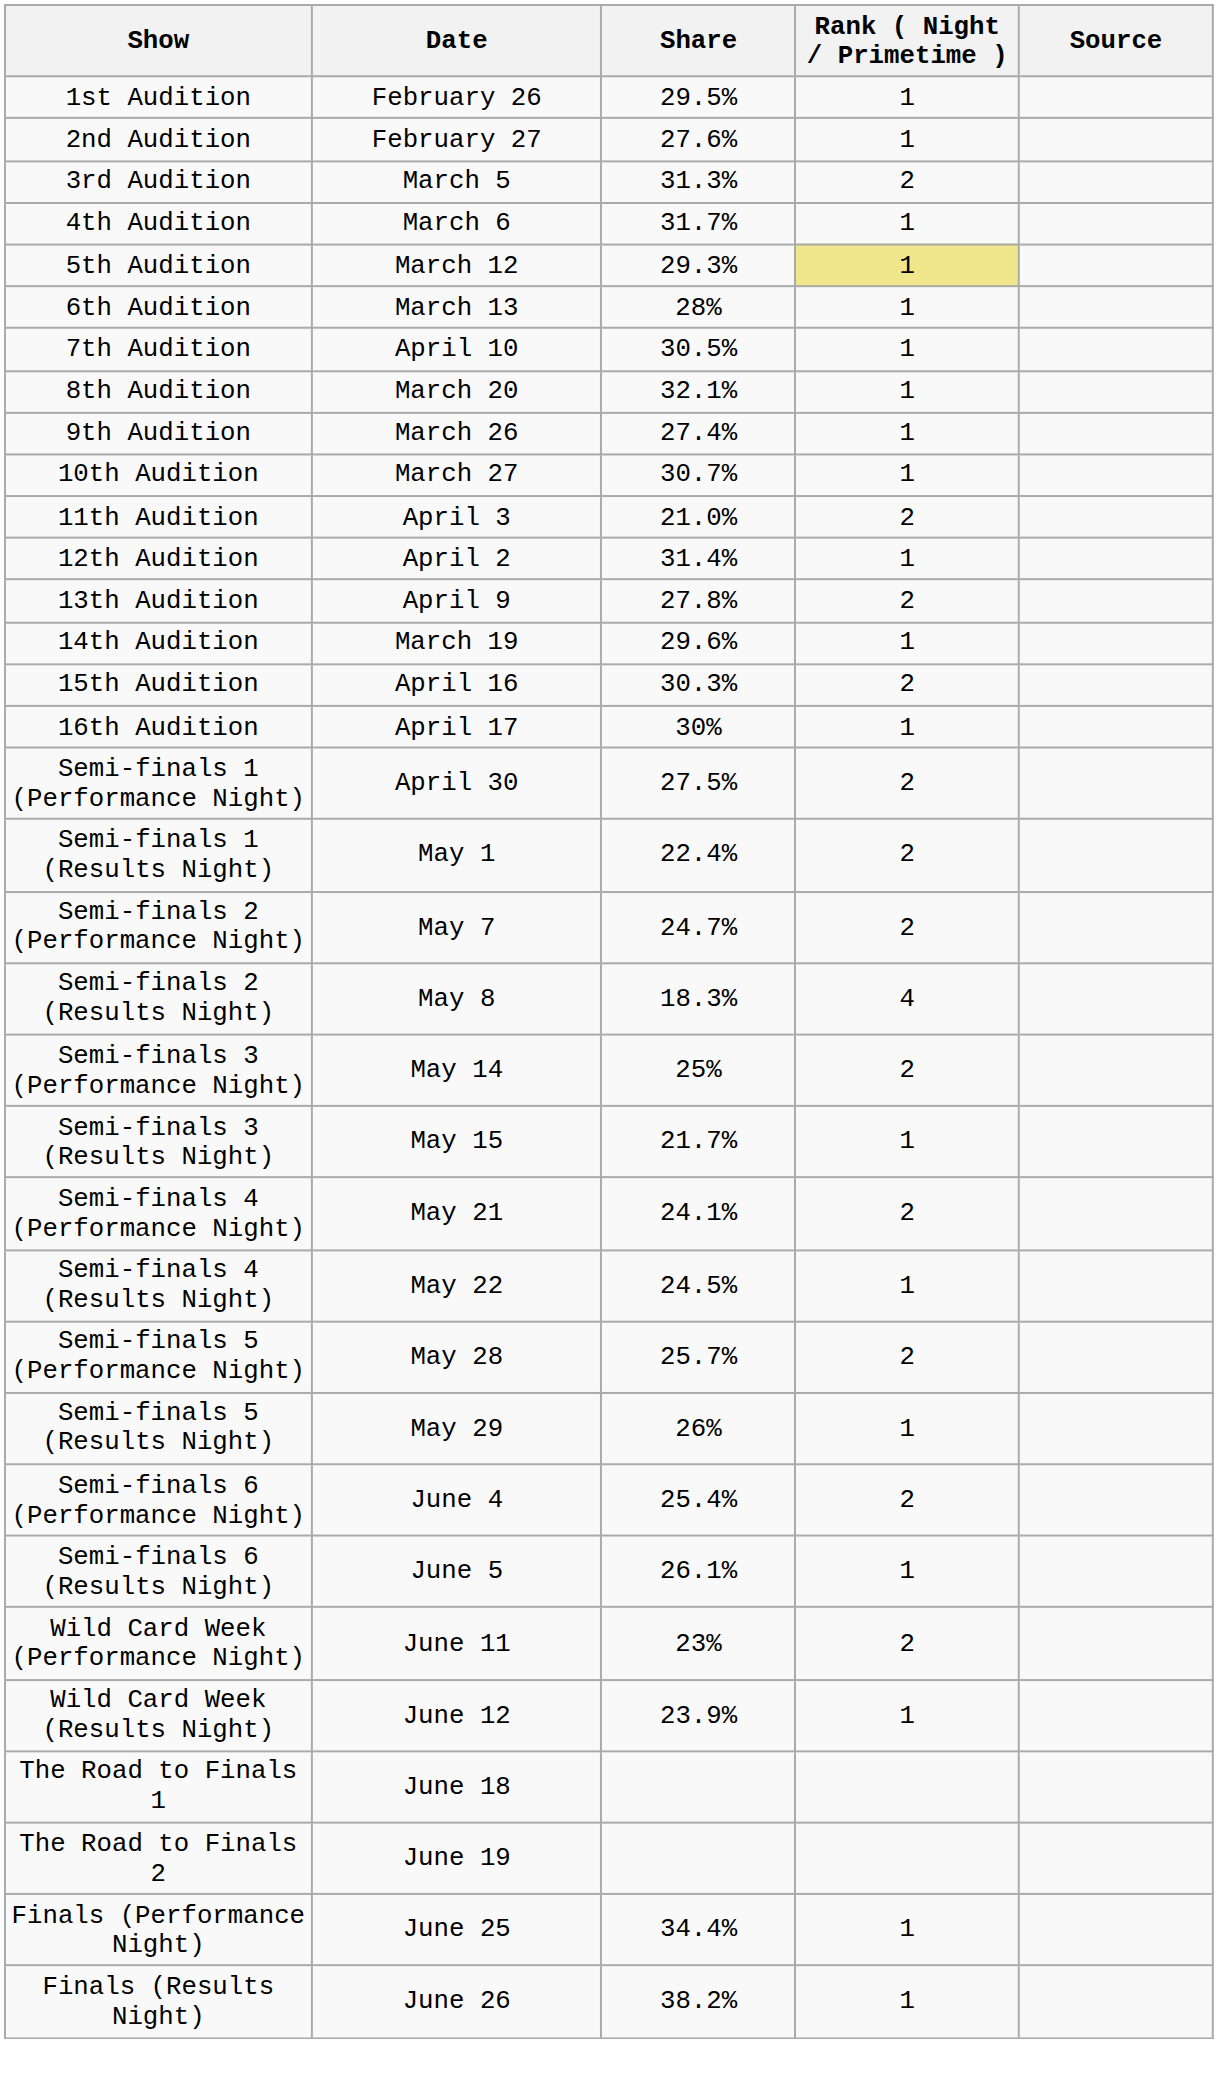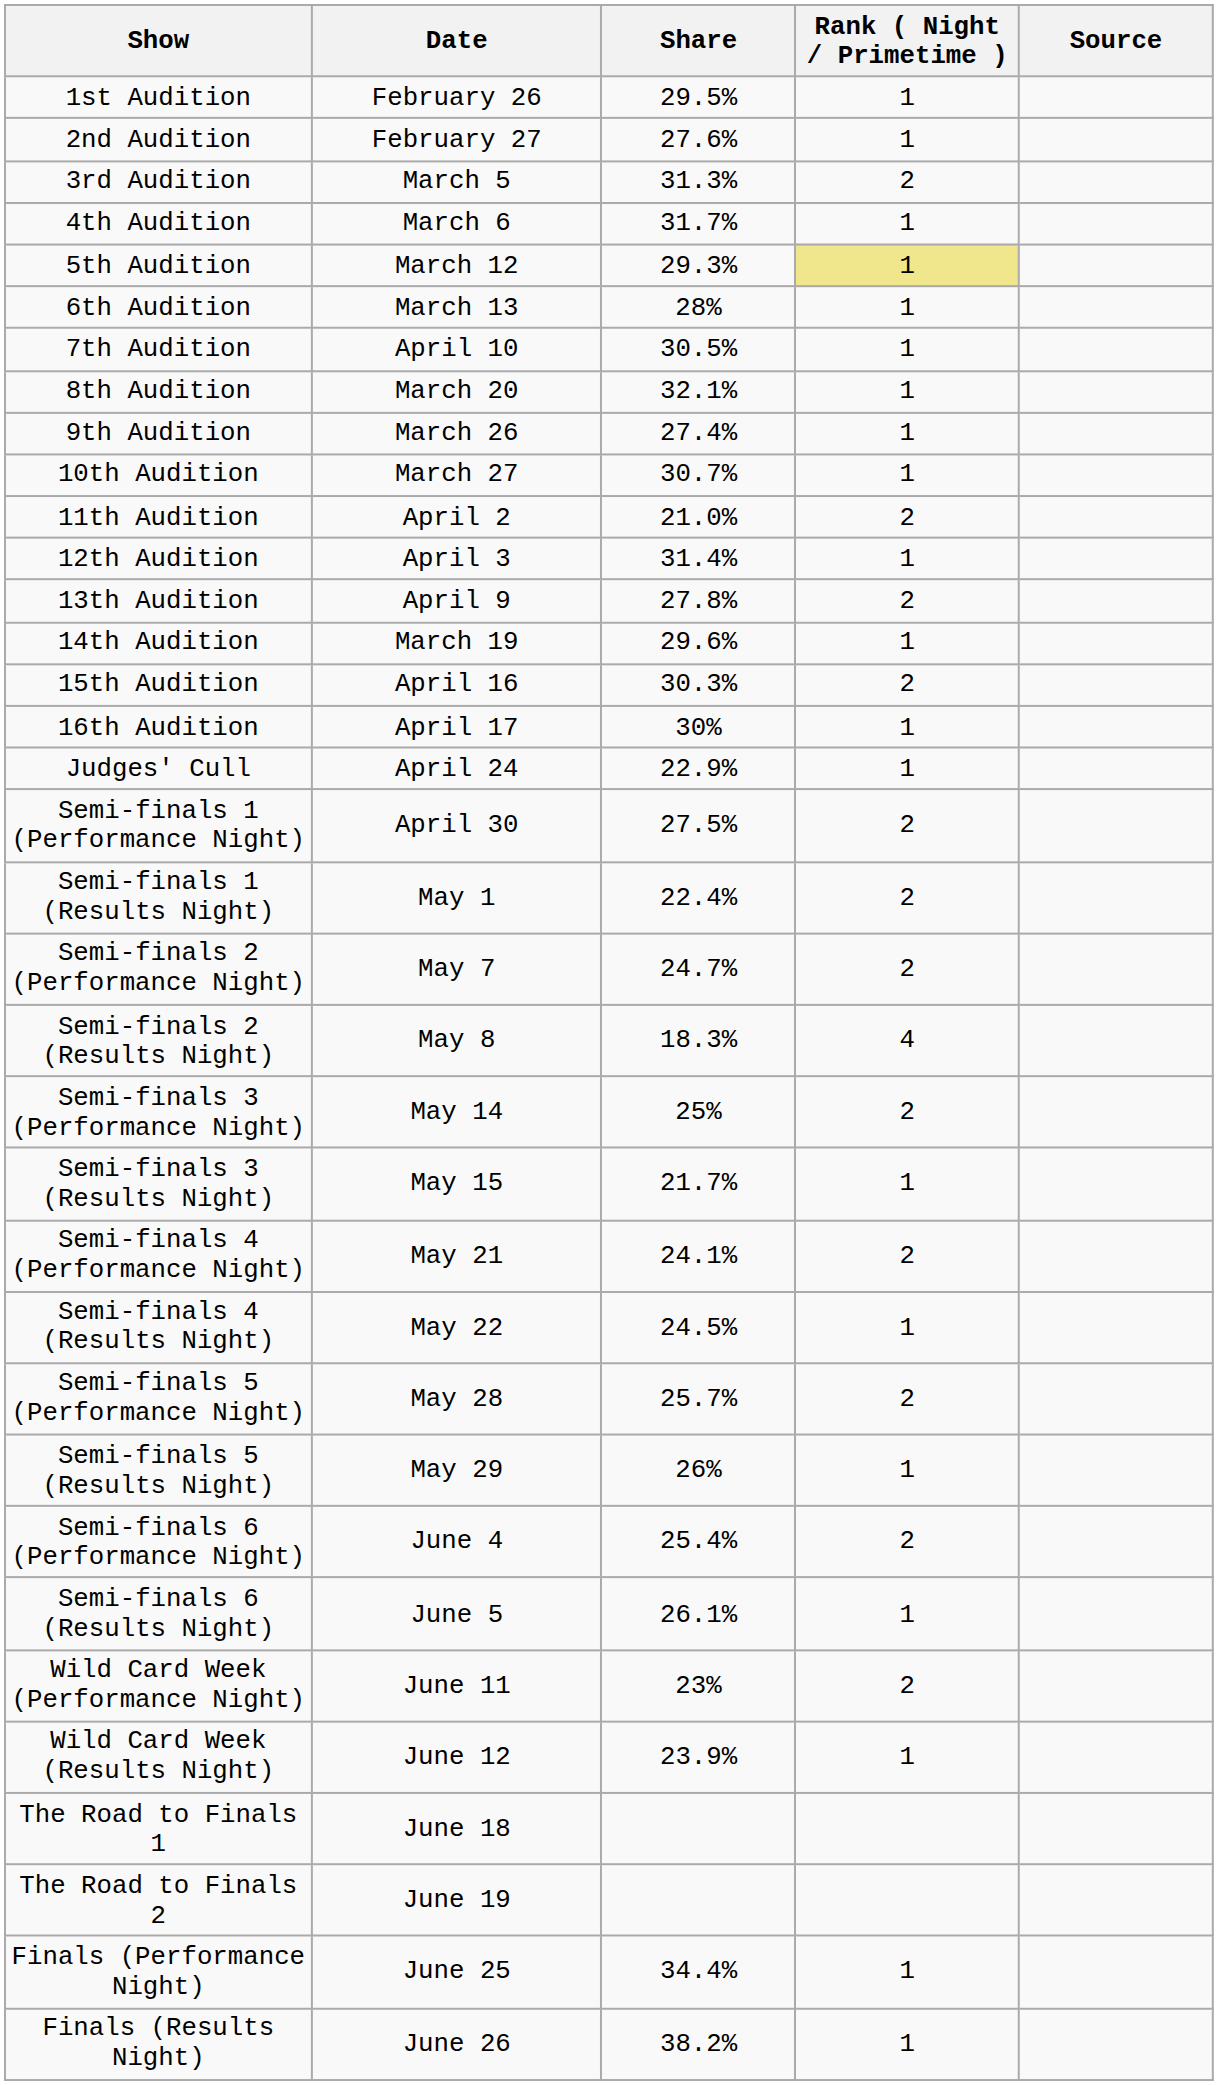11th Audition | Date: April 3 -> April 2
12th Audition | Date: April 2 -> April 3
+ row: Judges' Cull | April 24 | 22.9% | 1
